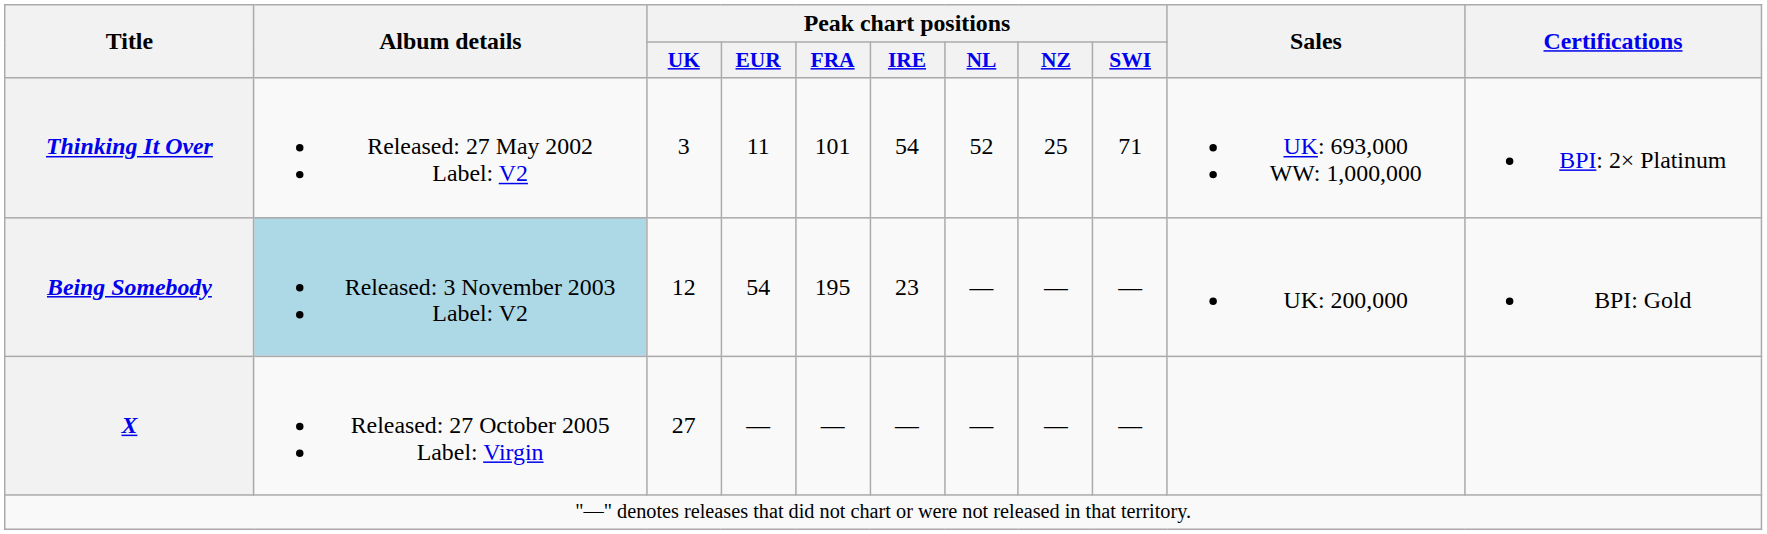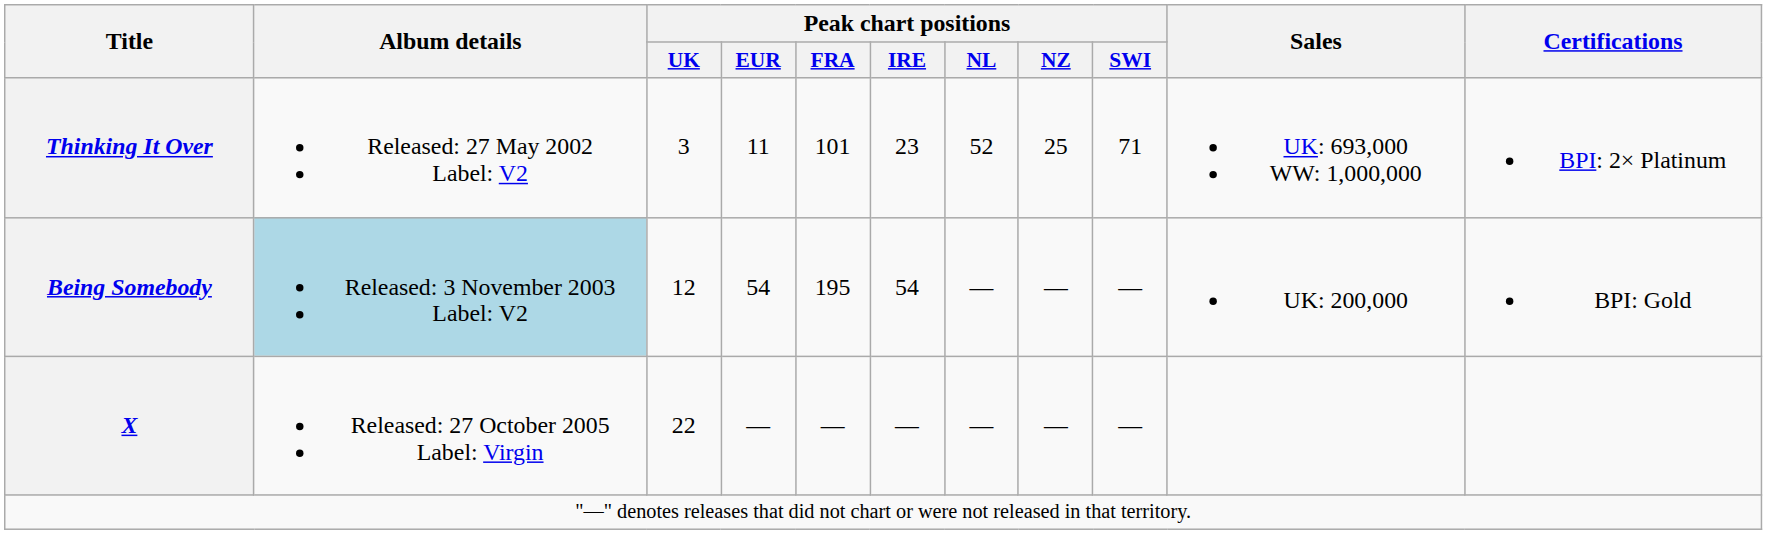Thinking It Over | Peak chart positions / IRE: 54 -> 23
Being Somebody | Peak chart positions / IRE: 23 -> 54
X | Peak chart positions / UK: 27 -> 22
